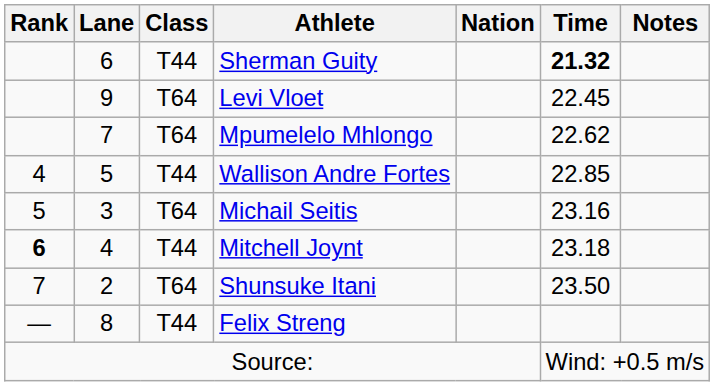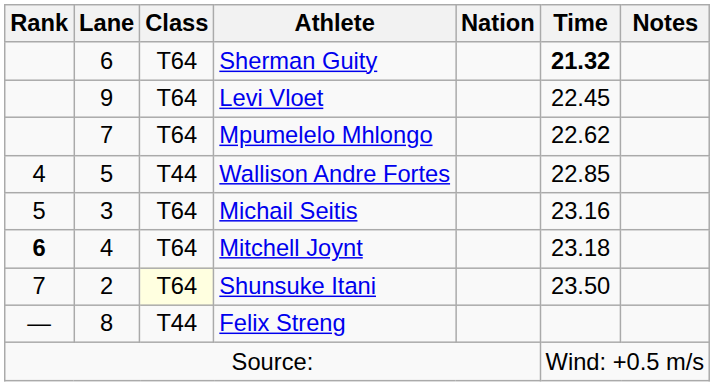Sherman Guity | Class: T44 -> T64
Mitchell Joynt | Class: T44 -> T64
Shunsuke Itani | Class: no background -> lightyellow background
